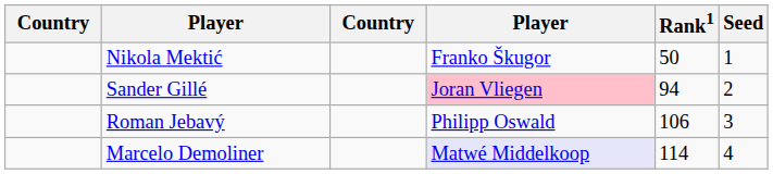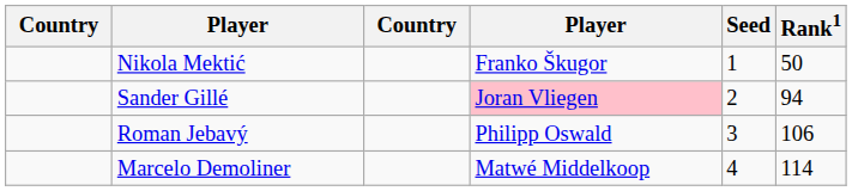columns swapped: Rank1 <-> Seed
Marcelo Demoliner | column 4: lavender background -> no background
